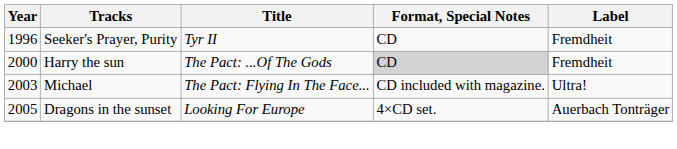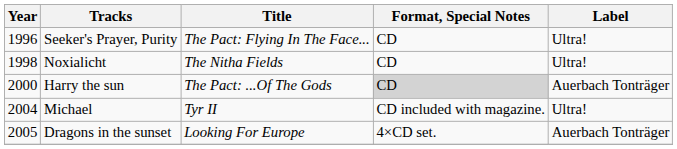Seeker's Prayer, Purity | Title: Tyr II -> The Pact: Flying In The Face...
Seeker's Prayer, Purity | Label: Fremdheit -> Ultra!
+ row: 1998 | Noxialicht | The Nitha Fields | CD | Ultra!
Harry the sun | Label: Fremdheit -> Auerbach Tonträger
Michael | Year: 2003 -> 2004
Michael | Title: The Pact: Flying In The Face... -> Tyr II
